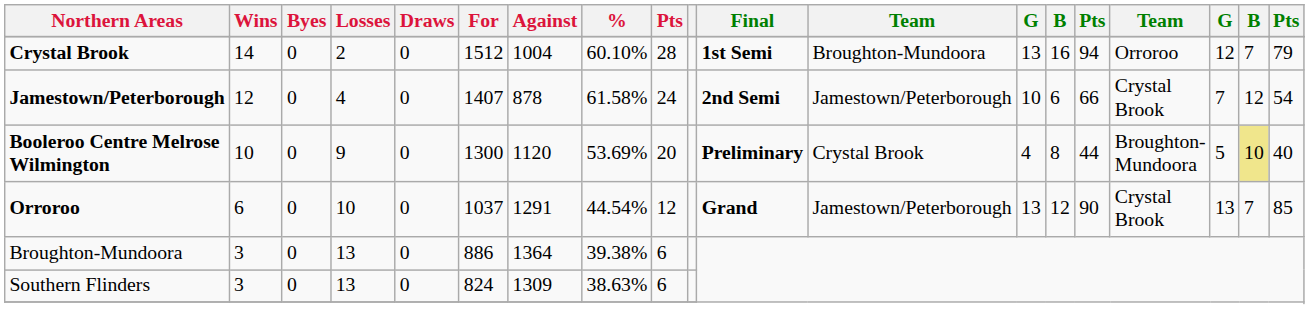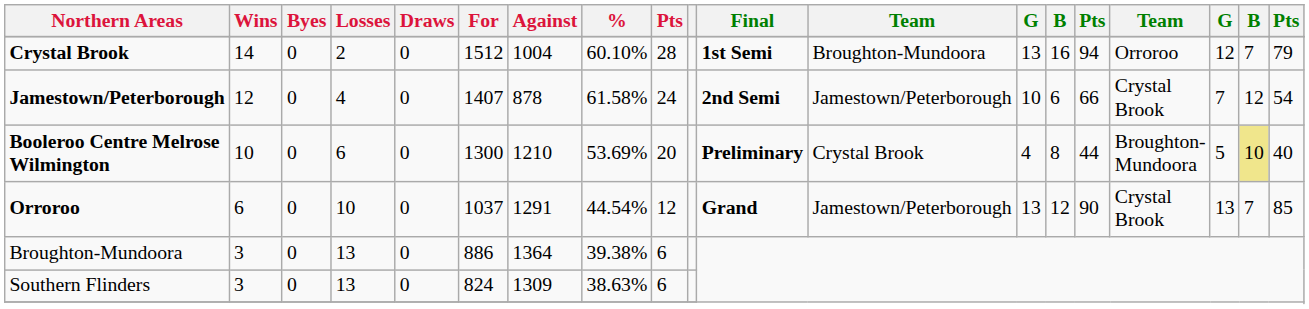Booleroo Centre Melrose Wilmington | Losses: 9 -> 6
Booleroo Centre Melrose Wilmington | Against: 1120 -> 1210
